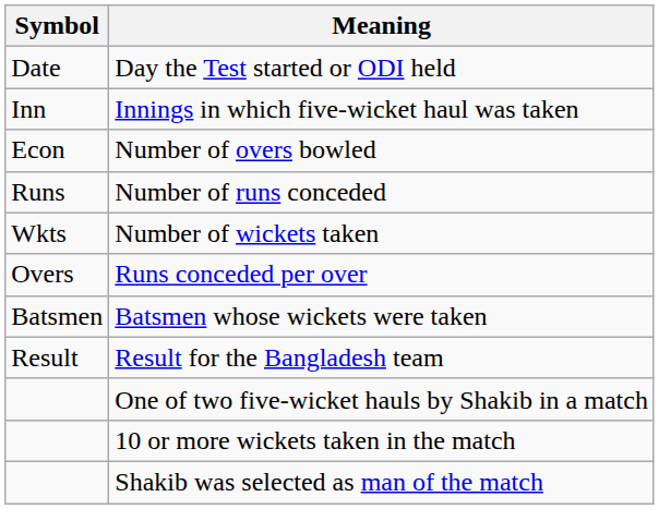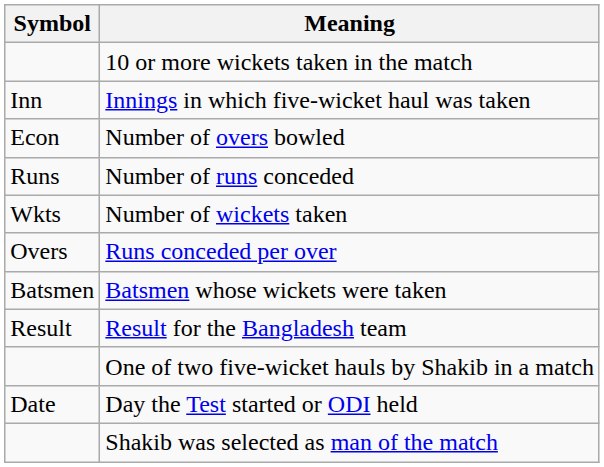rows swapped: Day the Test started or ODI held <-> 10 or more wickets taken in the match
